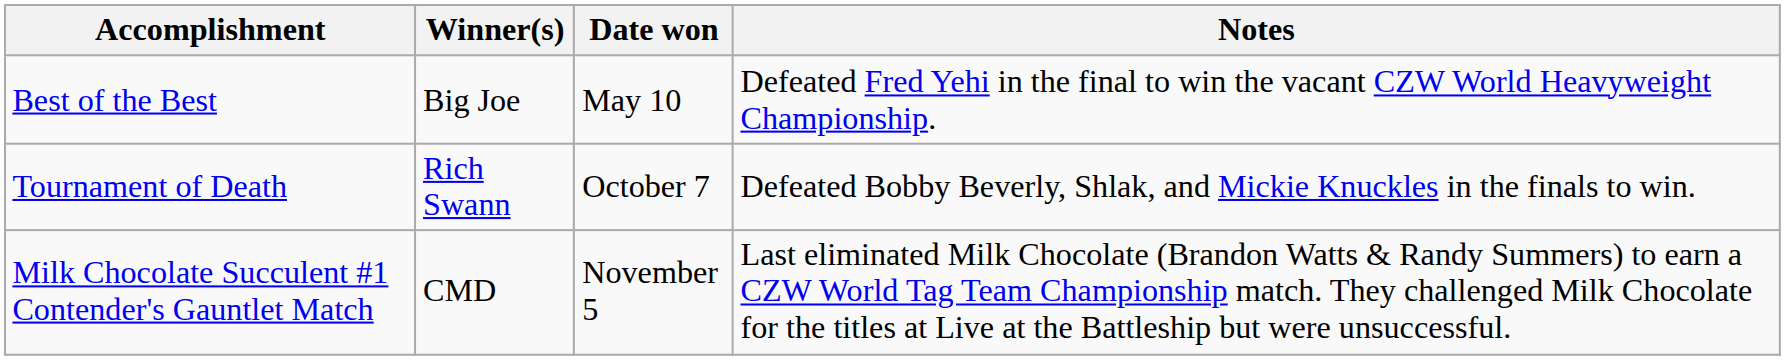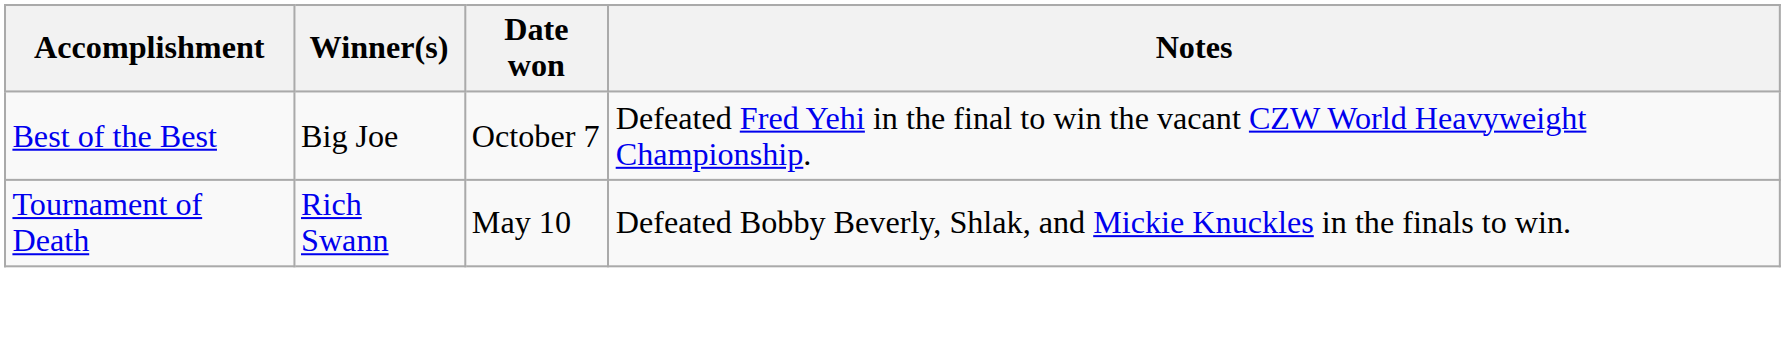Best of the Best | Date won: May 10 -> October 7
Tournament of Death | Date won: October 7 -> May 10
- row: Milk Chocolate Succulent #1 Contender's Gauntlet Match | CMD | November 5 | Last eliminated Milk Chocolate (Brandon Watts & Randy Summers) to earn a CZW World Tag Team Championship match. They challenged Milk Chocolate for the titles at Live at the Battleship but were unsuccessful.
